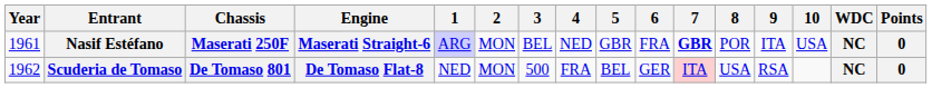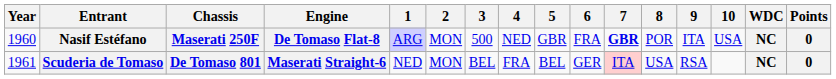Nasif Estéfano | Year: 1961 -> 1960
Nasif Estéfano | Engine: Maserati Straight-6 -> De Tomaso Flat-8
Nasif Estéfano | 3: BEL -> 500
Scuderia de Tomaso | Year: 1962 -> 1961
Scuderia de Tomaso | Engine: De Tomaso Flat-8 -> Maserati Straight-6
Scuderia de Tomaso | 3: 500 -> BEL
